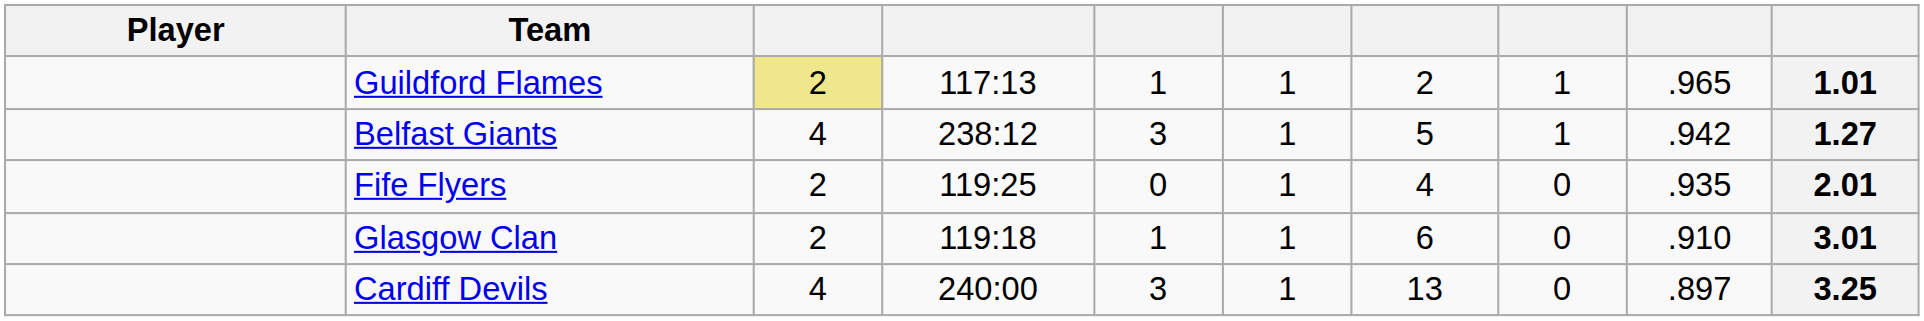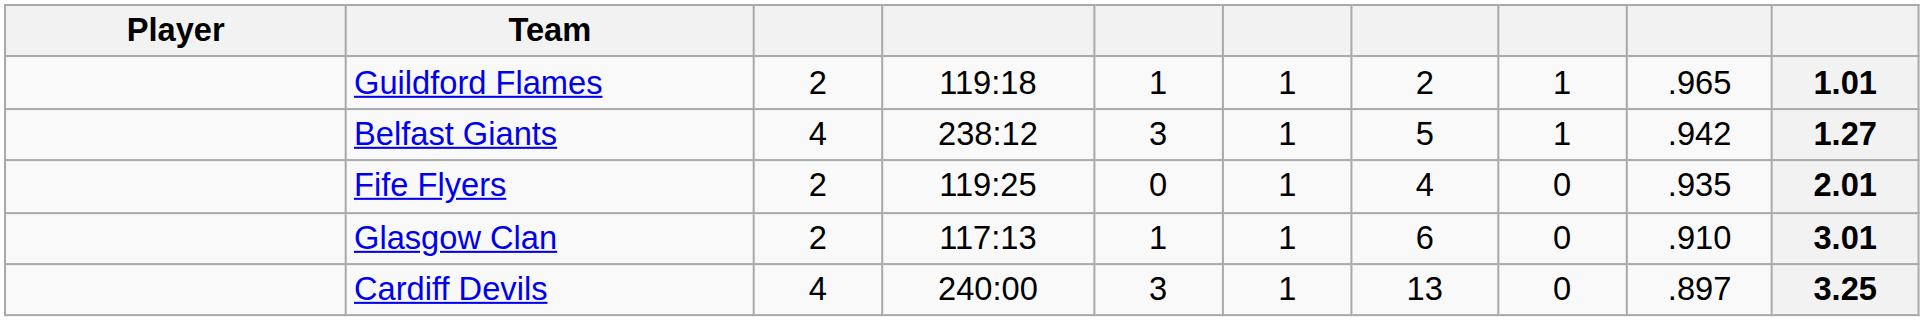Guildford Flames | column 3: khaki background -> no background
Guildford Flames | column 4: 117:13 -> 119:18
Glasgow Clan | column 4: 119:18 -> 117:13
